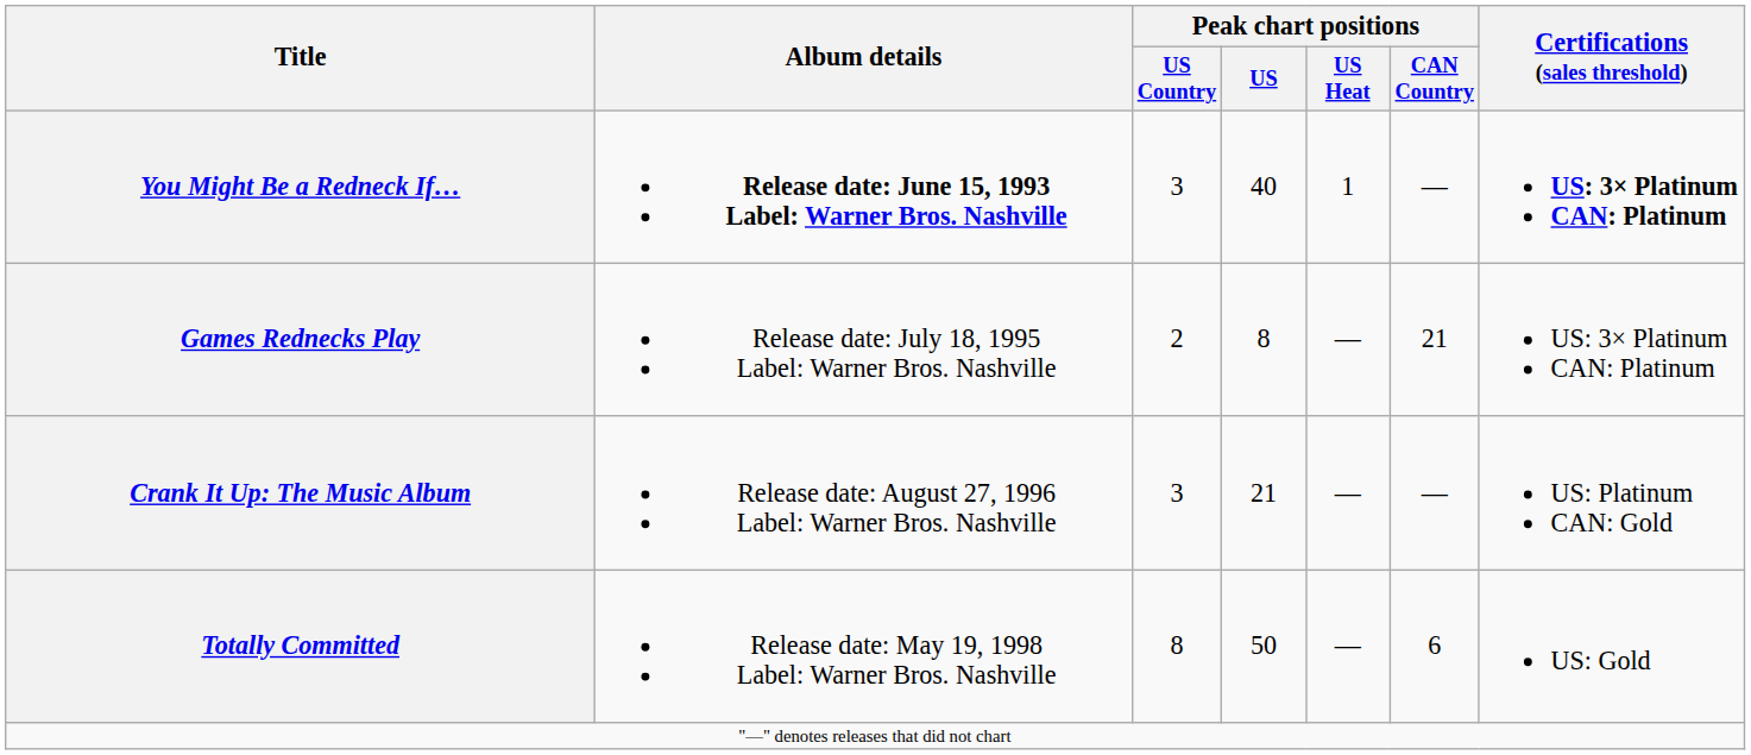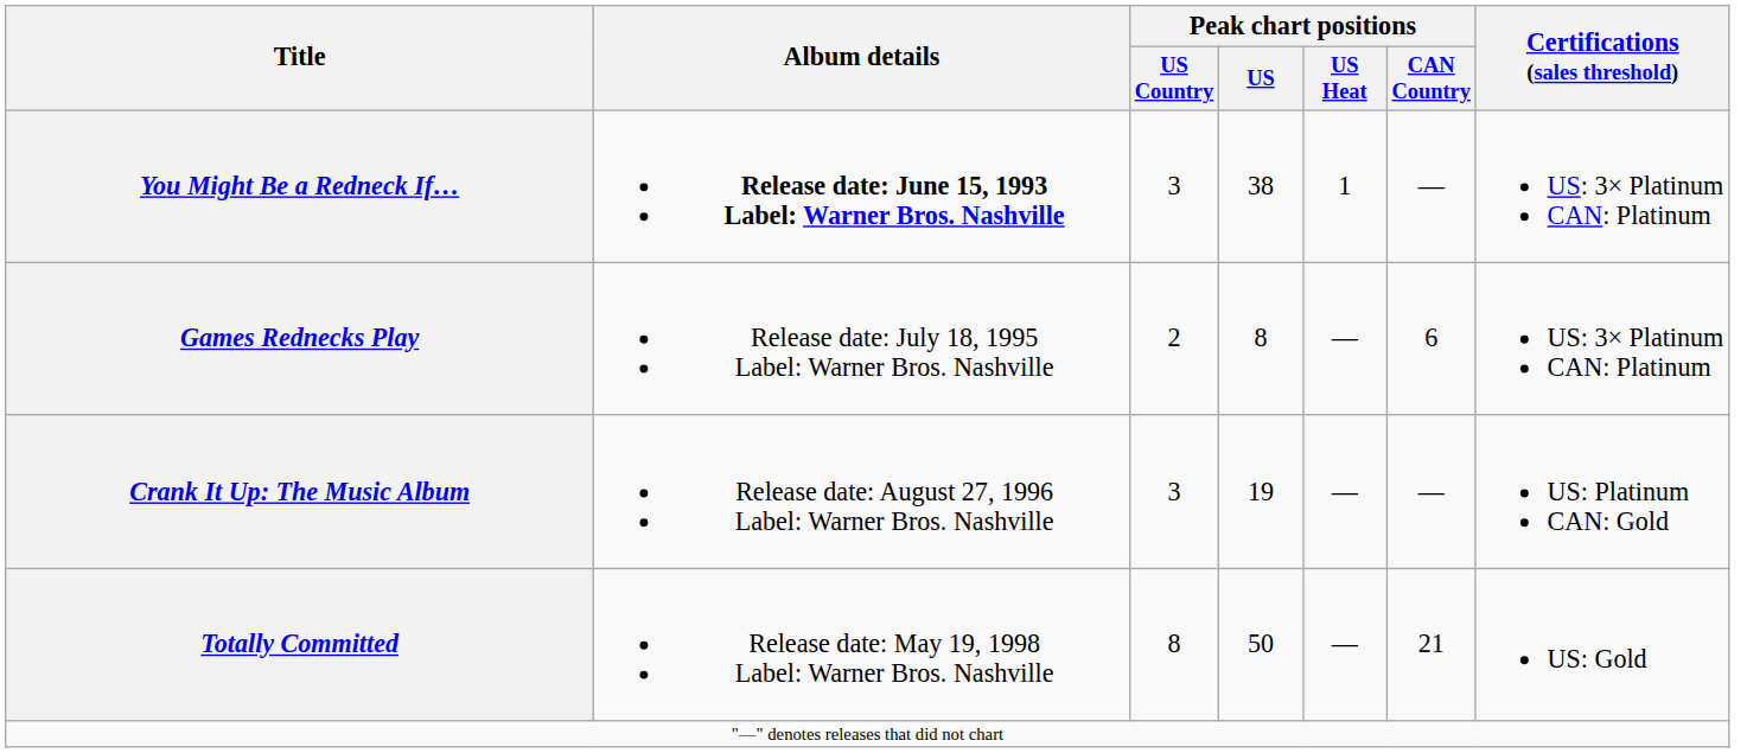You Might Be a Redneck If… | Peak chart positions / US: 40 -> 38
You Might Be a Redneck If… | Certifications (sales threshold): bold -> normal
Games Rednecks Play | Peak chart positions / CAN Country: 21 -> 6
Crank It Up: The Music Album | Peak chart positions / US: 21 -> 19
Totally Committed | Peak chart positions / CAN Country: 6 -> 21
